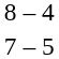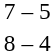rows swapped: 8 – 4 <-> 7 – 5
